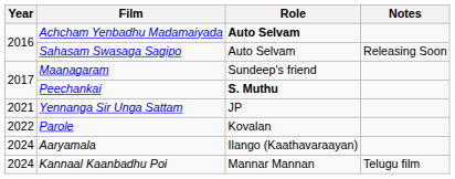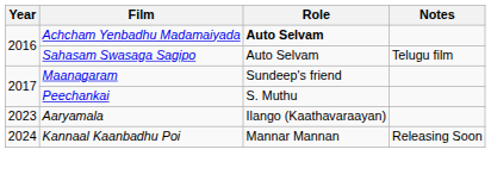Sahasam Swasaga Sagipo | Notes: Releasing Soon -> Telugu film
Peechankai | Role: bold -> normal
- row: 2021 | Yennanga Sir Unga Sattam | JP
- row: 2022 | Parole | Kovalan
Aaryamala | Year: 2024 -> 2023
Kannaal Kaanbadhu Poi | Notes: Telugu film -> Releasing Soon
